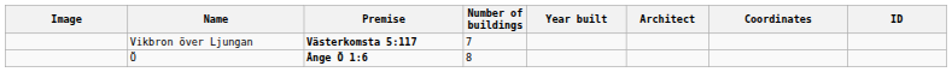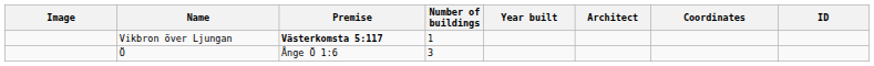Vikbron över Ljungan | Number of buildings: 7 -> 1
Ö | Premise: bold -> normal
Ö | Number of buildings: 8 -> 3
